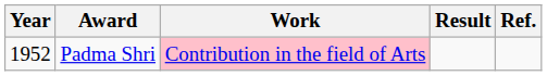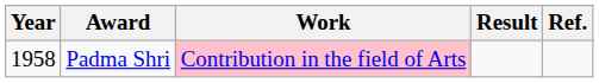Padma Shri | Year: 1952 -> 1958
